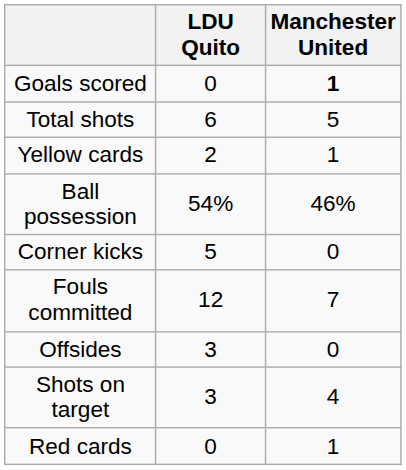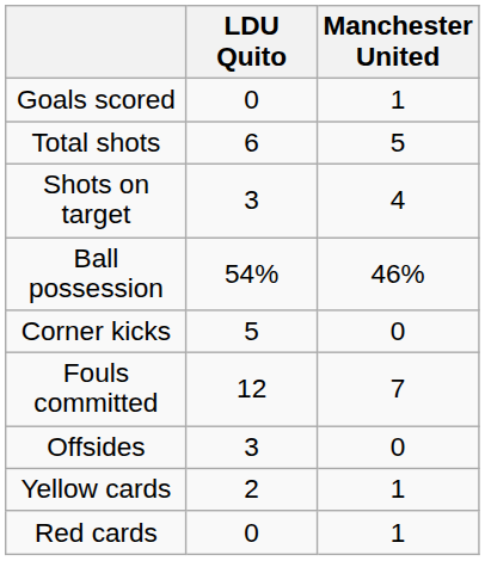Goals scored | Manchester United: bold -> normal
rows swapped: Shots on target <-> Yellow cards
